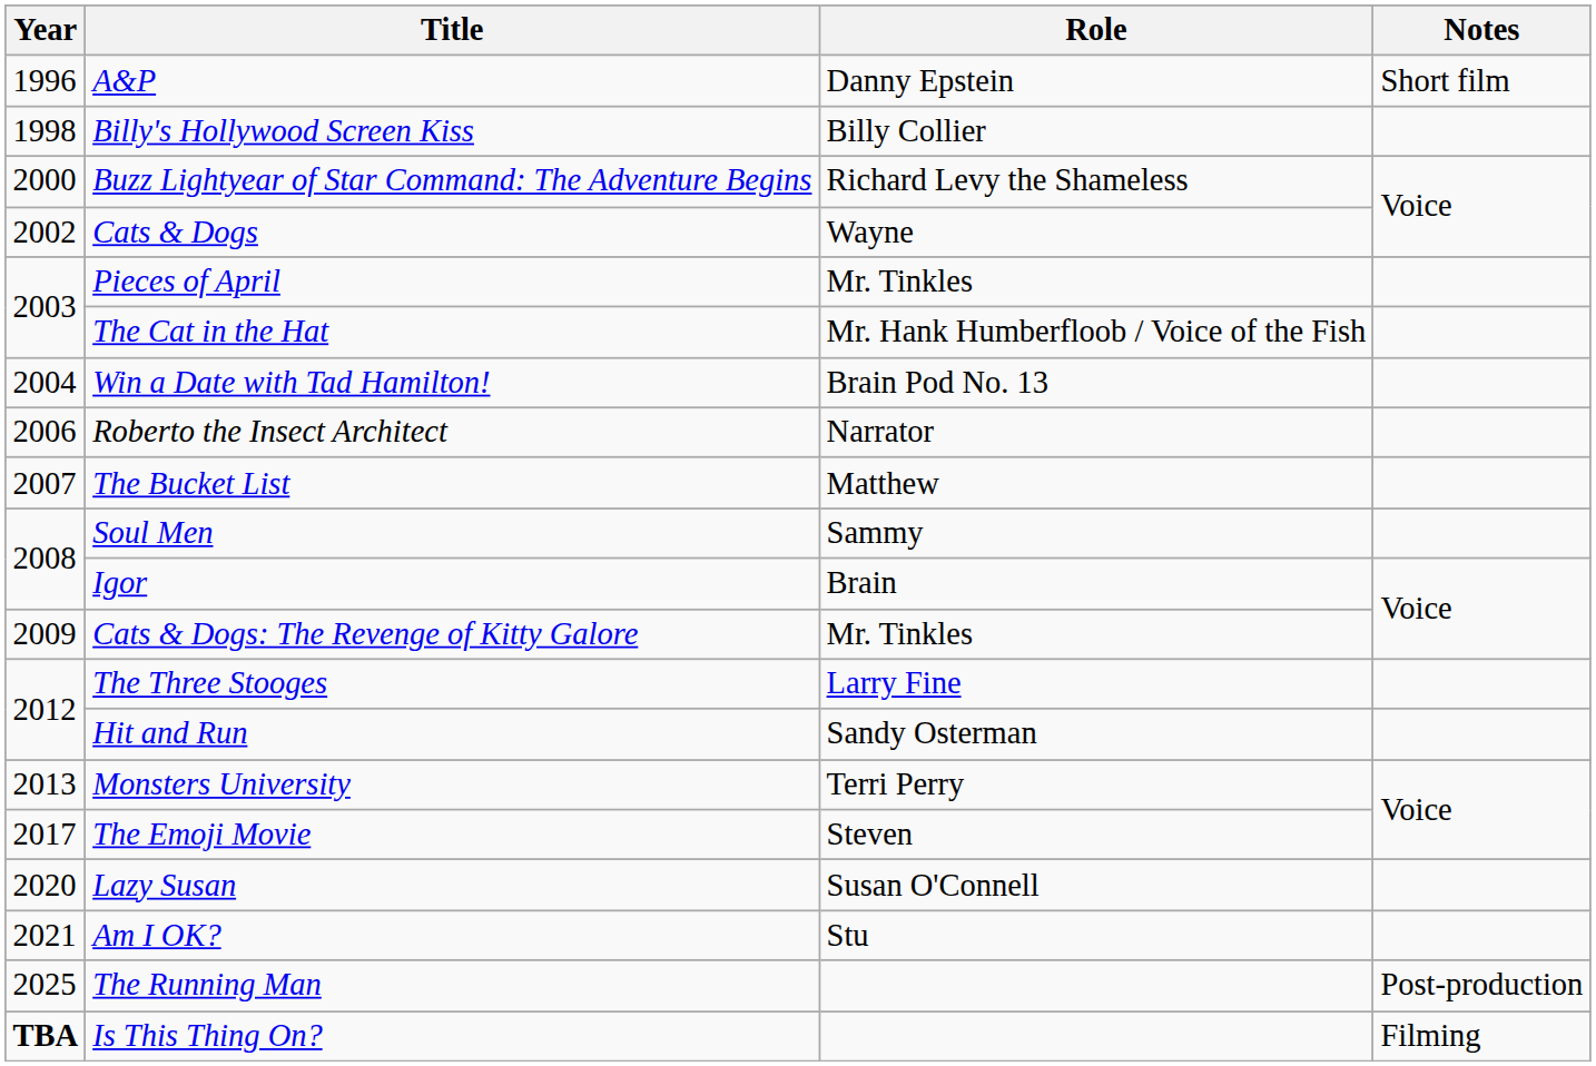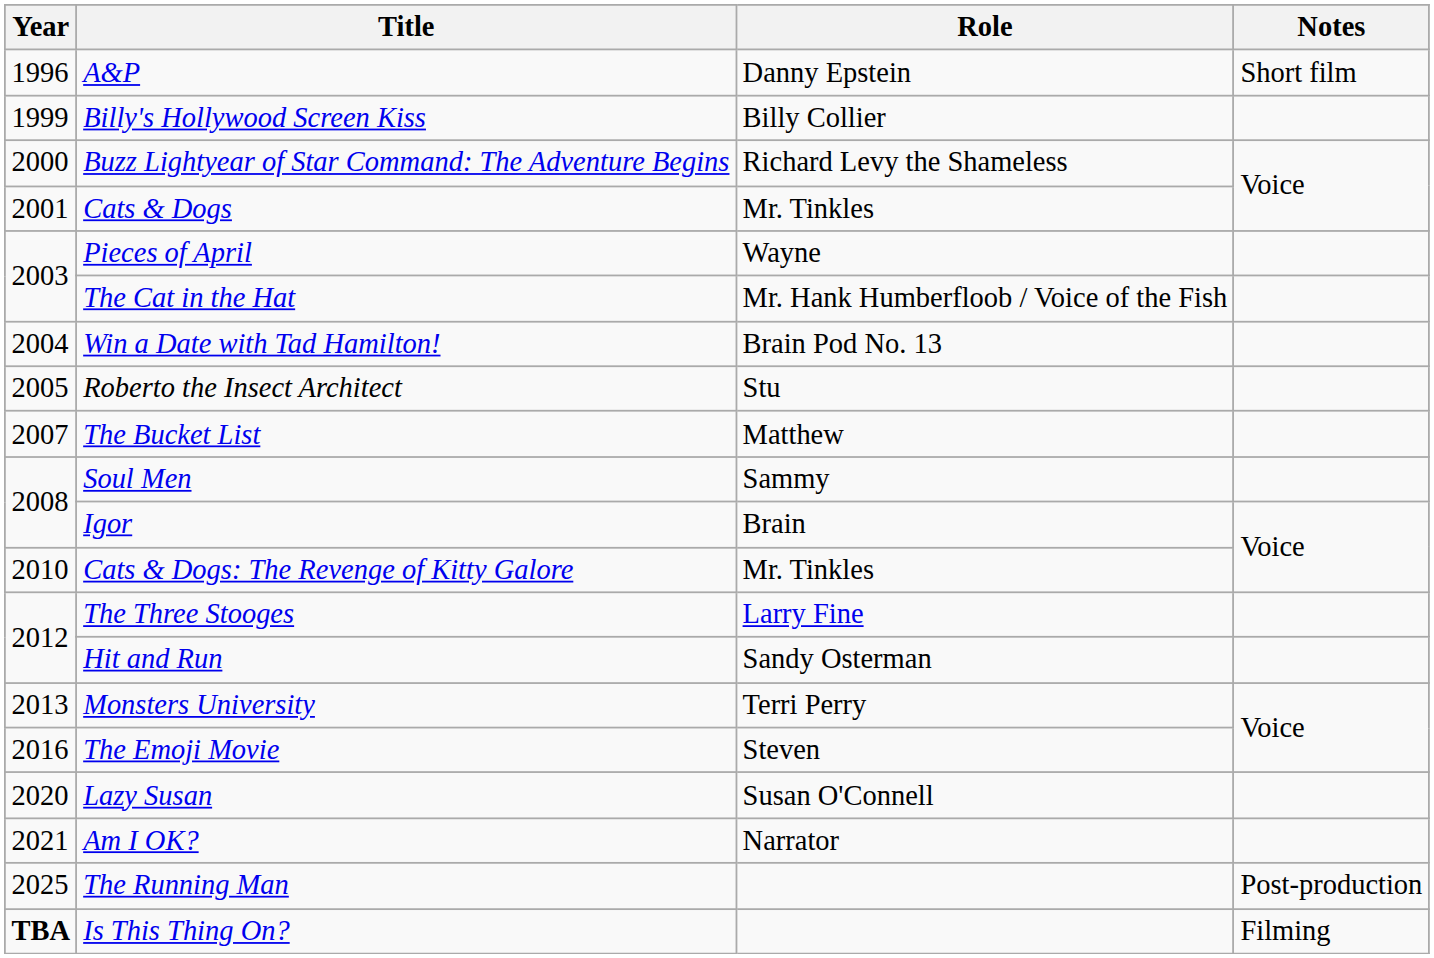Billy's Hollywood Screen Kiss | Year: 1998 -> 1999
Cats & Dogs | Year: 2002 -> 2001
Cats & Dogs | Role: Wayne -> Mr. Tinkles
Pieces of April | Role: Mr. Tinkles -> Wayne
Roberto the Insect Architect | Year: 2006 -> 2005
Roberto the Insect Architect | Role: Narrator -> Stu
Cats & Dogs: The Revenge of Kitty Galore | Year: 2009 -> 2010
The Emoji Movie | Year: 2017 -> 2016
Am I OK? | Role: Stu -> Narrator
